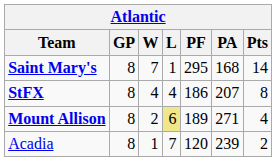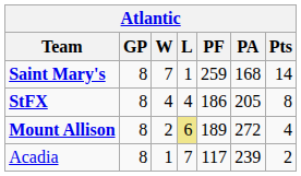Saint Mary's | PF: 295 -> 259
StFX | PA: 207 -> 205
Mount Allison | PA: 271 -> 272
Acadia | PF: 120 -> 117
